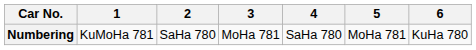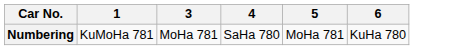- column: 2 | SaHa 780
